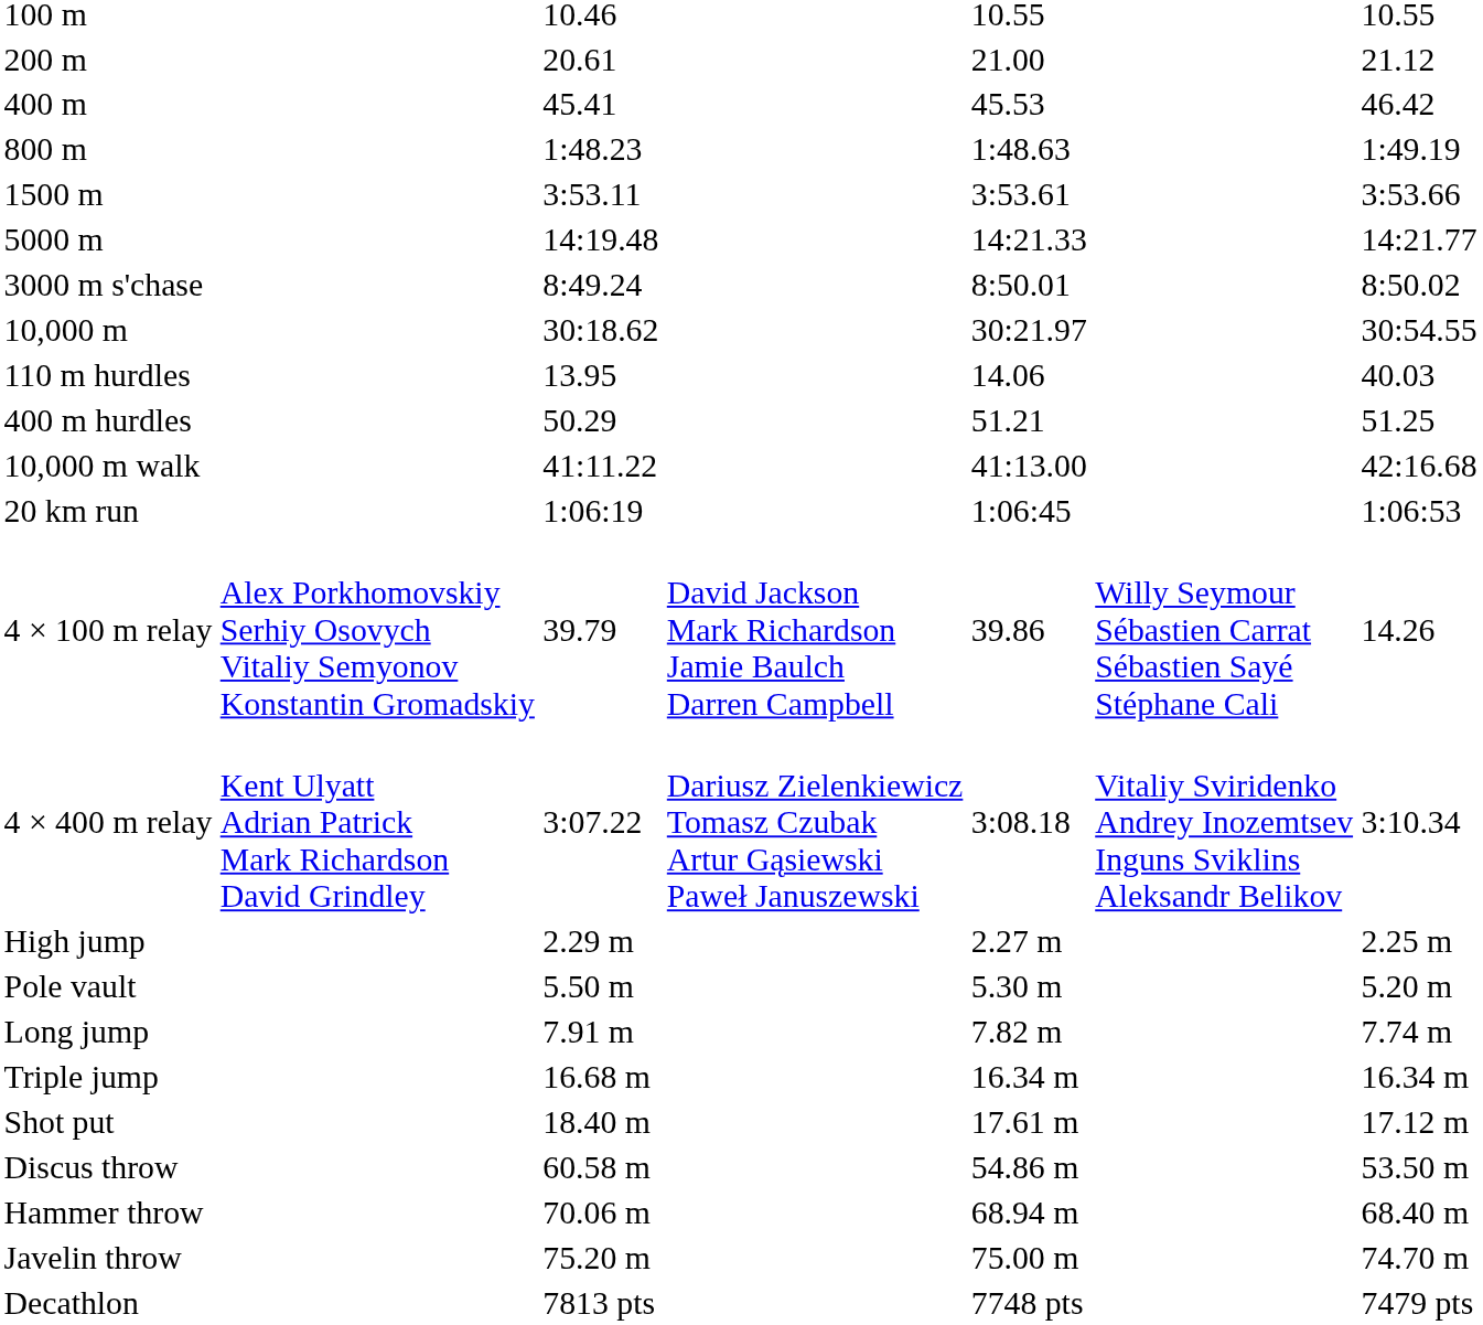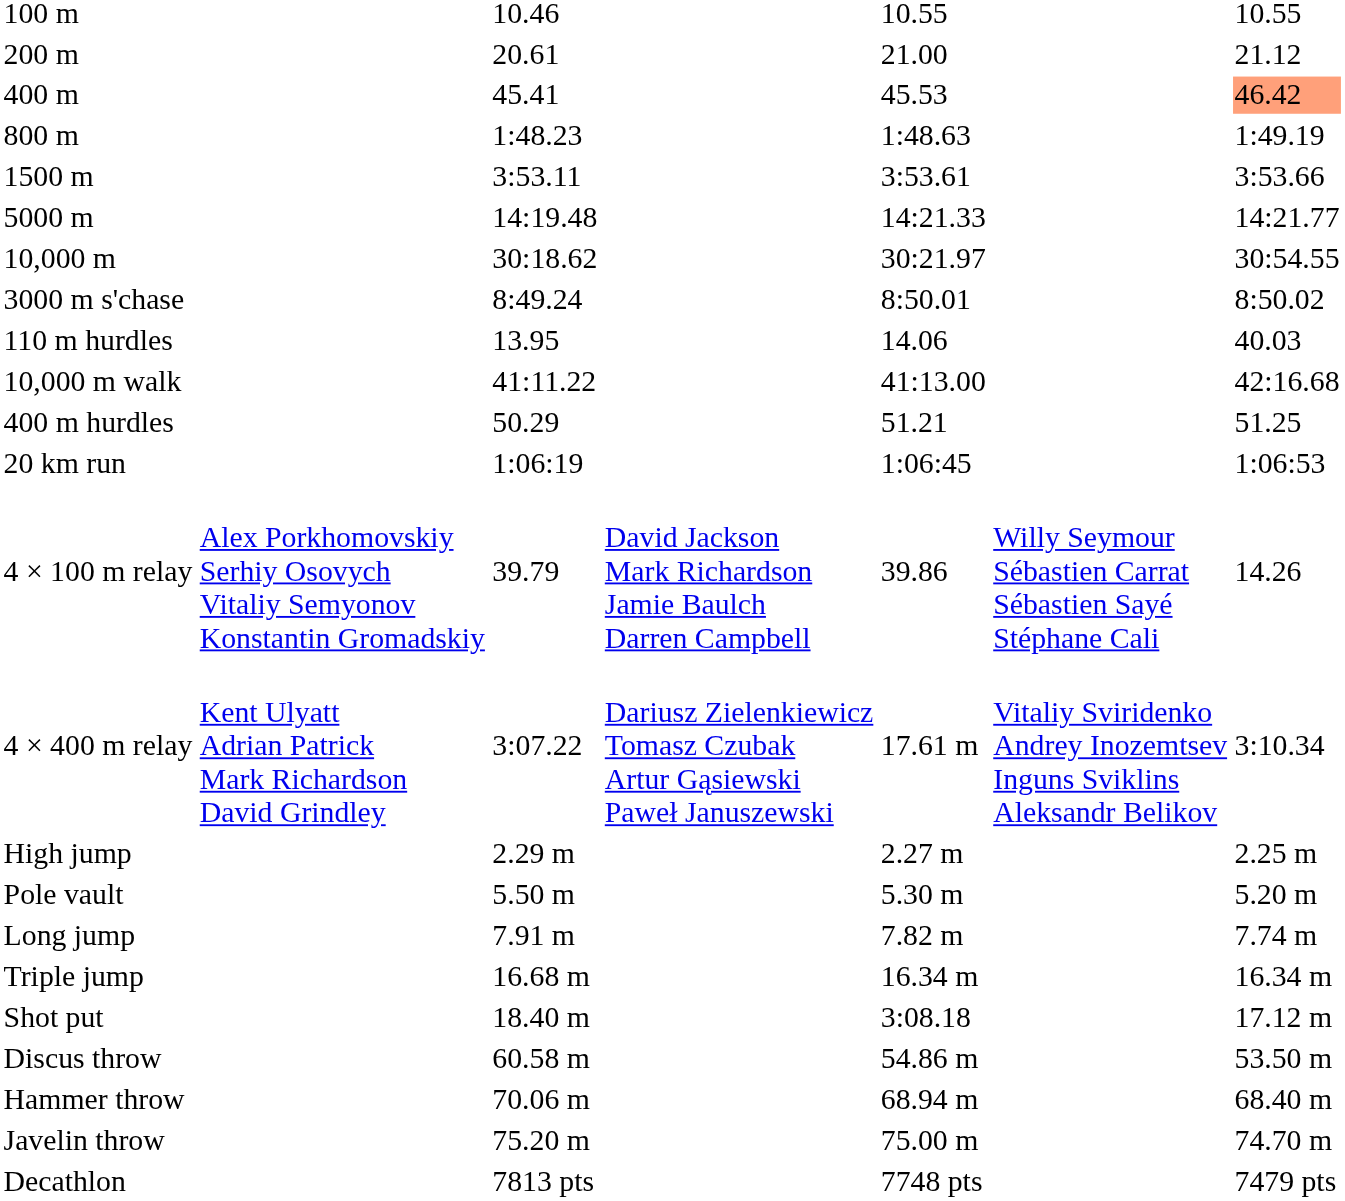400 m | column 7: no background -> lightsalmon background
rows swapped: 10,000 m <-> 3000 m s'chase
rows swapped: 400 m hurdles <-> 10,000 m walk
4 × 400 m relay | column 5: 3:08.18 -> 17.61 m
Shot put | column 5: 17.61 m -> 3:08.18
